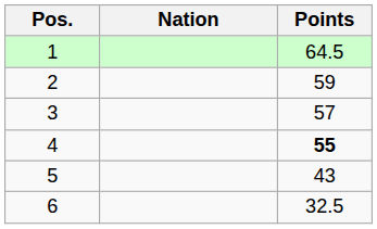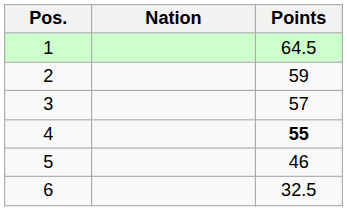5 | Points: 43 -> 46
